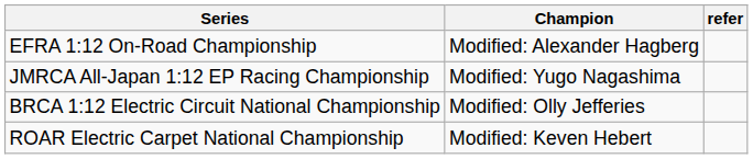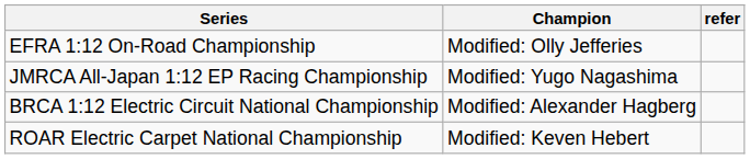EFRA 1:12 On-Road Championship | Champion: Modified: Alexander Hagberg -> Modified: Olly Jefferies
BRCA 1:12 Electric Circuit National Championship | Champion: Modified: Olly Jefferies -> Modified: Alexander Hagberg
